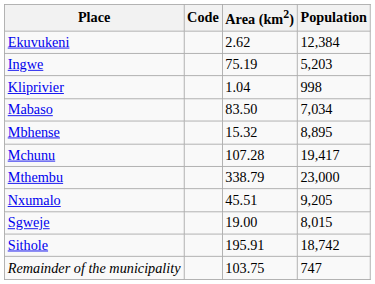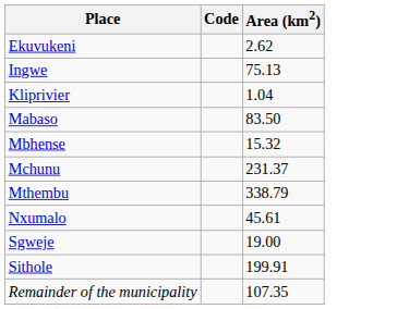- column: Population | 12,384 | 5,203 | 998 | 7,034 | 8,895 | 19,417 | 23,000 | 9,205 | 8,015 | 18,742 | 747
Ingwe | Area (km2): 75.19 -> 75.13
Mchunu | Area (km2): 107.28 -> 231.37
Nxumalo | Area (km2): 45.51 -> 45.61
Sithole | Area (km2): 195.91 -> 199.91
Remainder of the municipality | Area (km2): 103.75 -> 107.35
